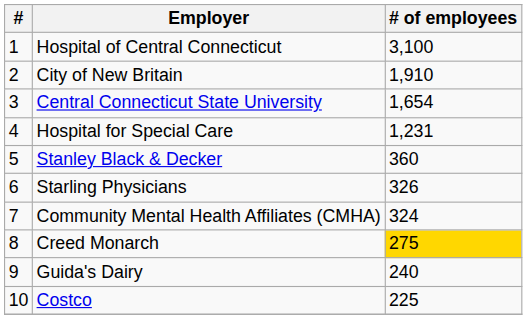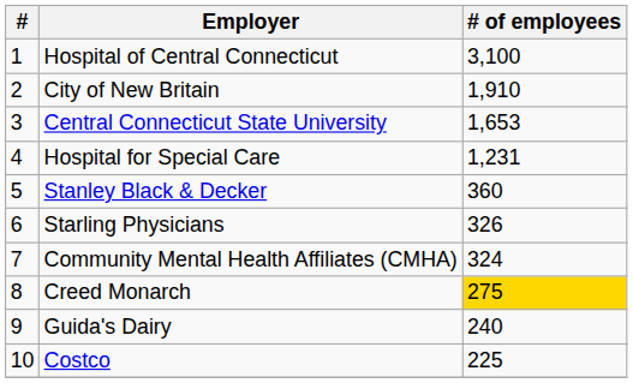Central Connecticut State University | # of employees: 1,654 -> 1,653
